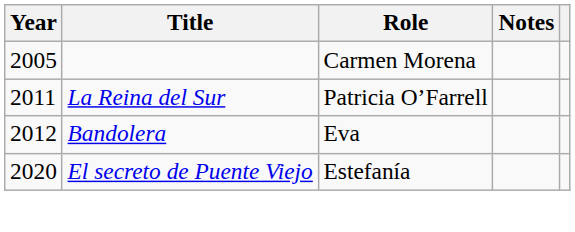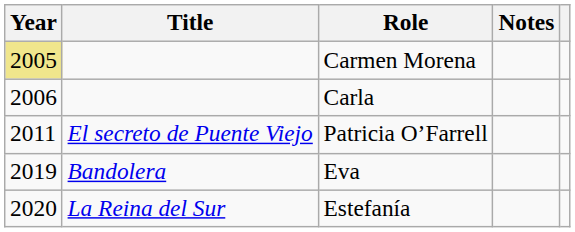Carmen Morena | Year: no background -> khaki background
+ row: 2006 | Carla
Patricia O’Farrell | Title: La Reina del Sur -> El secreto de Puente Viejo
Eva | Year: 2012 -> 2019
Estefanía | Title: El secreto de Puente Viejo -> La Reina del Sur
